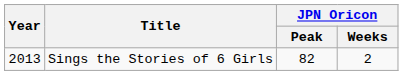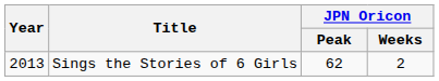Sings the Stories of 6 Girls | JPN Oricon / Peak: 82 -> 62
